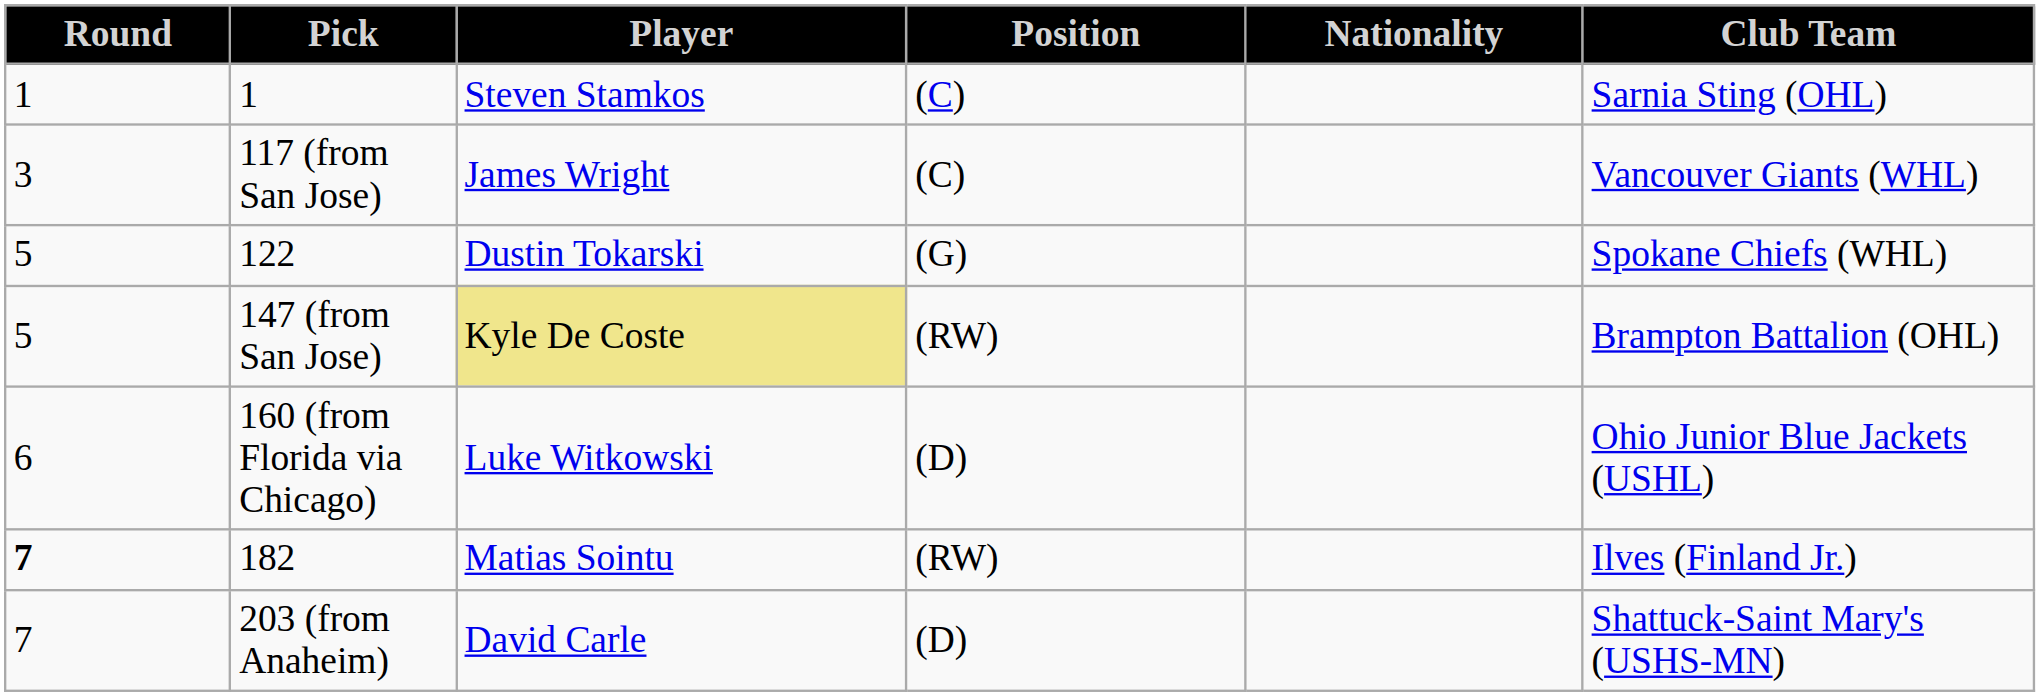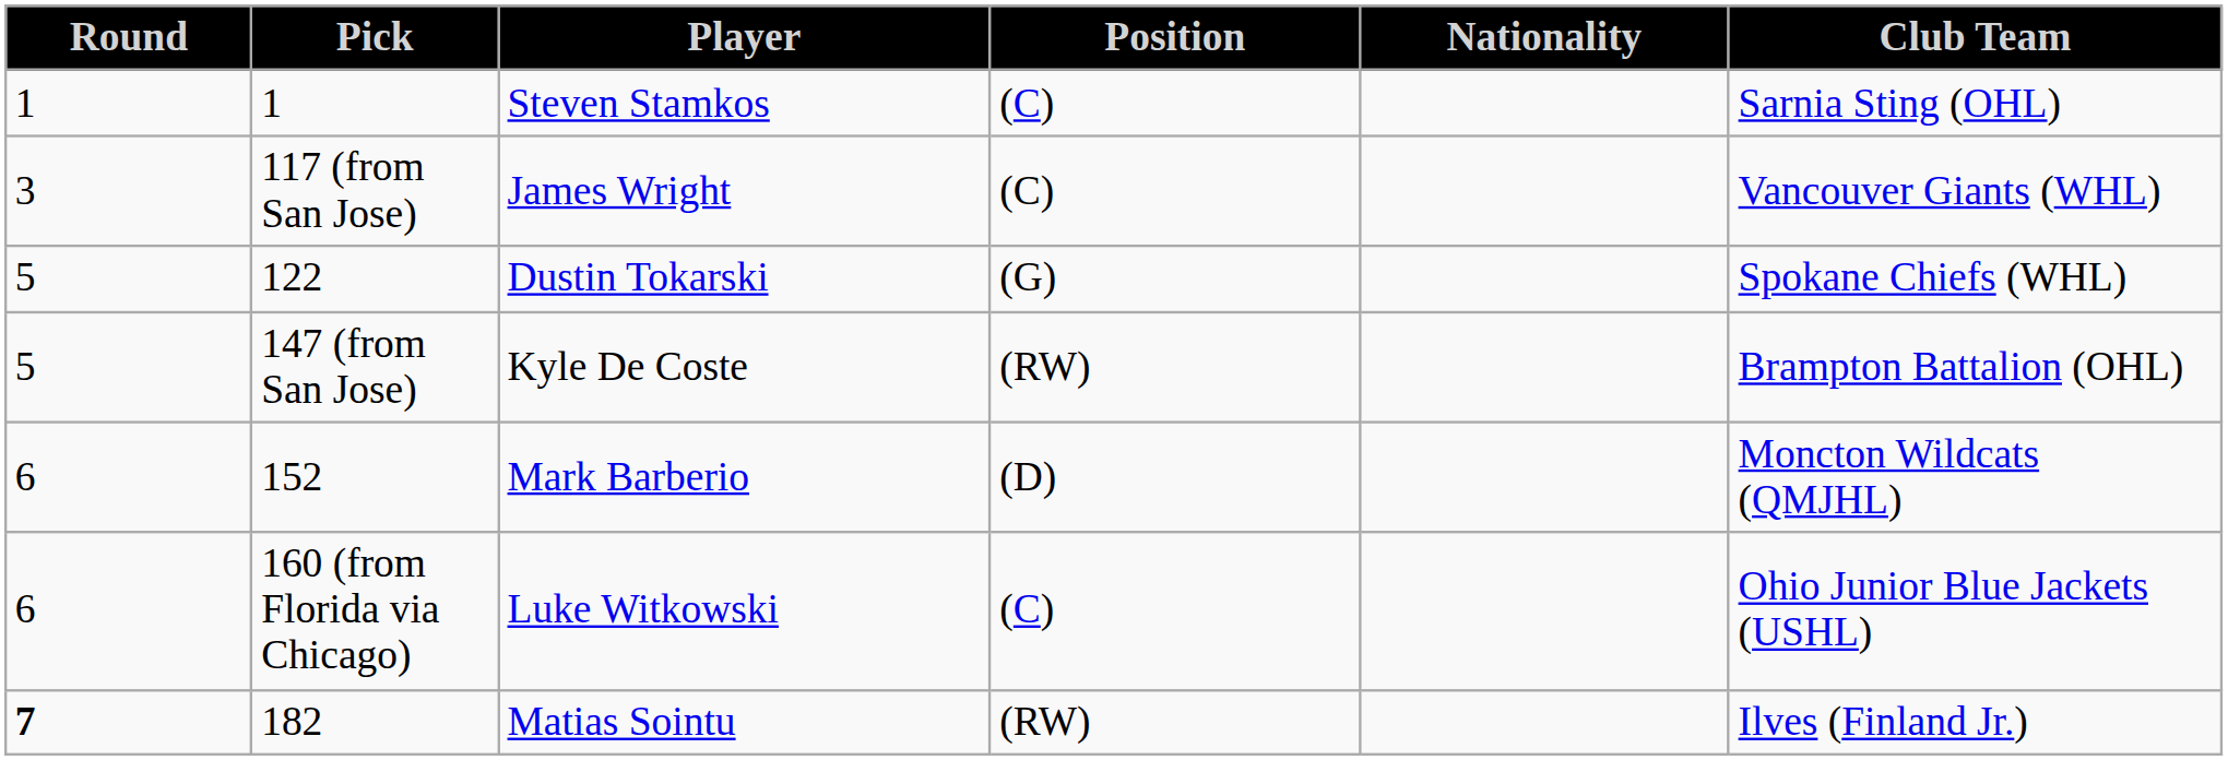147 (from San Jose) | Player: khaki background -> no background
+ row: 6 | 152 | Mark Barberio | (D) | Moncton Wildcats (QMJHL)
160 (from Florida via Chicago) | Position: (D) -> (C)
- row: 7 | 203 (from Anaheim) | David Carle | (D) | Shattuck-Saint Mary's (USHS-MN)
